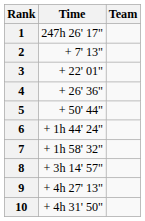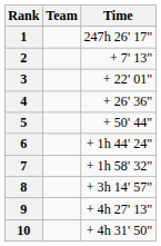columns swapped: Team <-> Time
